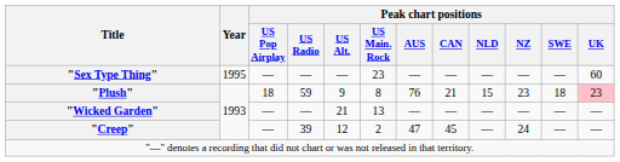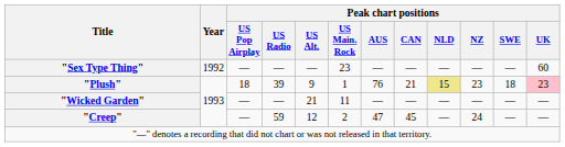"Sex Type Thing" | Year: 1995 -> 1992
"Plush" | Peak chart positions / US Radio: 59 -> 39
"Plush" | Peak chart positions / US Main. Rock: 8 -> 1
"Plush" | Peak chart positions / NLD: no background -> khaki background
"Wicked Garden" | Peak chart positions / US Main. Rock: 13 -> 11
"Creep" | Peak chart positions / US Radio: 39 -> 59
